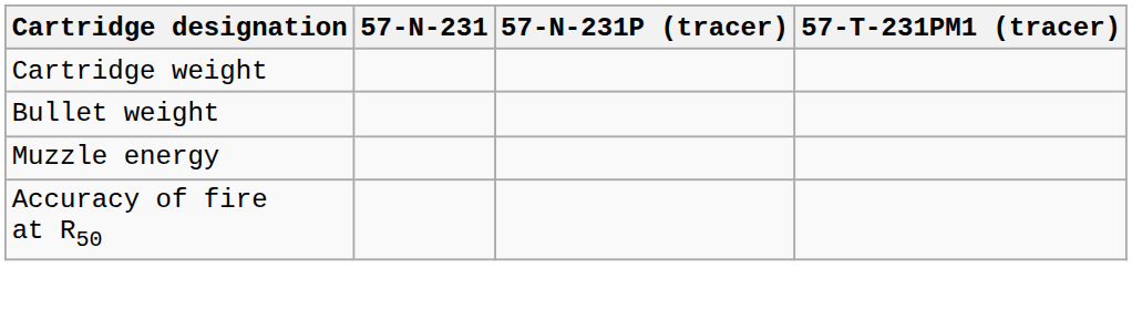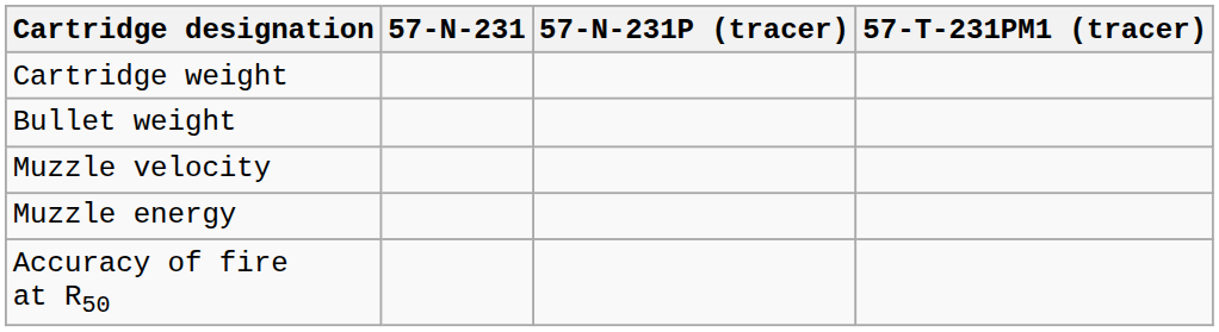+ row: Muzzle velocity
